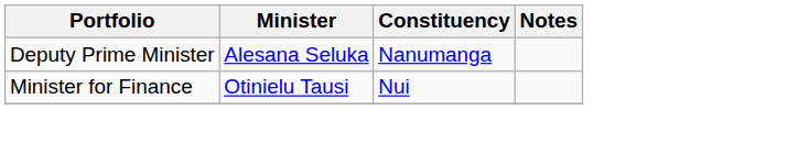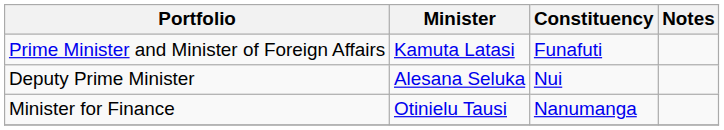+ row: Prime Minister and Minister of Foreign Affairs | Kamuta Latasi | Funafuti
Deputy Prime Minister | Constituency: Nanumanga -> Nui
Minister for Finance | Constituency: Nui -> Nanumanga
